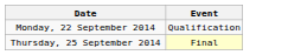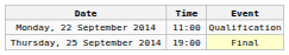+ column: Time | 11:00 | 19:00
